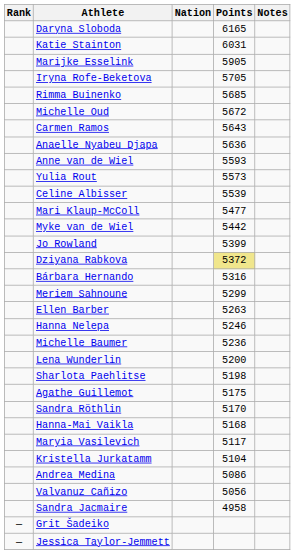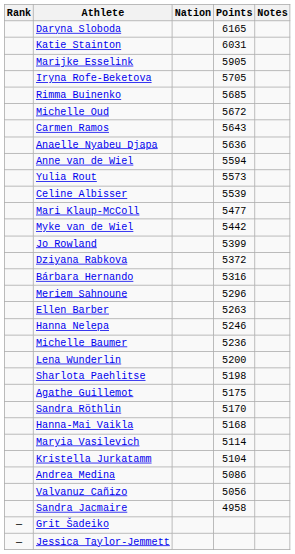Anne van de Wiel | Points: 5593 -> 5594
Dziyana Rabkova | Points: khaki background -> no background
Meriem Sahnoune | Points: 5299 -> 5296
Maryia Vasilevich | Points: 5117 -> 5114
